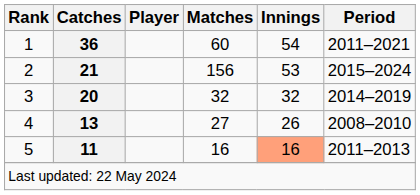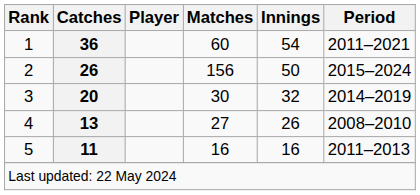2 | Catches: 21 -> 26
2 | Innings: 53 -> 50
3 | Matches: 32 -> 30
5 | Innings: lightsalmon background -> no background
